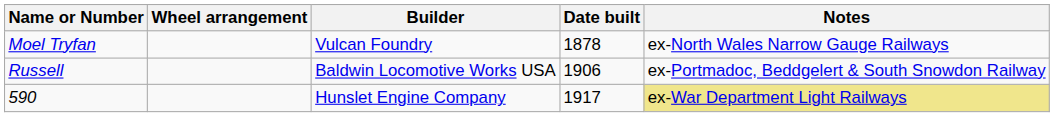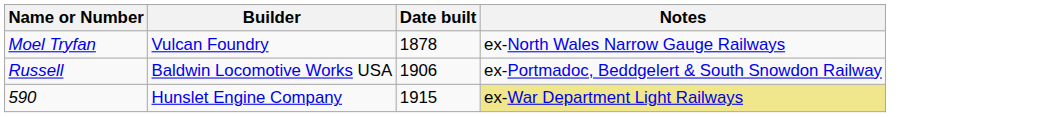- column: Wheel arrangement
590 | Date built: 1917 -> 1915
